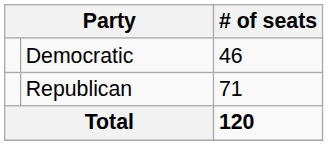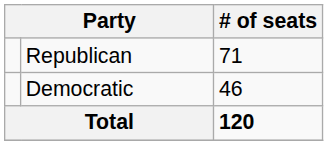rows swapped: Republican <-> Democratic
